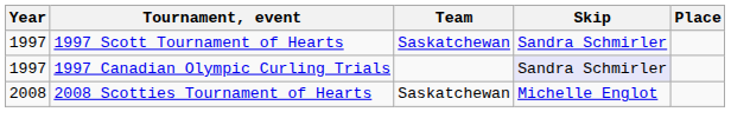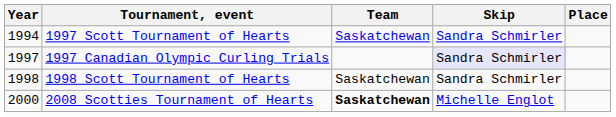1997 Scott Tournament of Hearts | Year: 1997 -> 1994
+ row: 1998 | 1998 Scott Tournament of Hearts | Saskatchewan | Sandra Schmirler
2008 Scotties Tournament of Hearts | Year: 2008 -> 2000
2008 Scotties Tournament of Hearts | Team: normal -> bold
